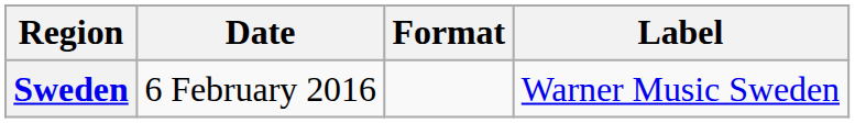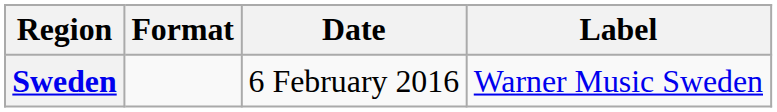columns swapped: Date <-> Format
